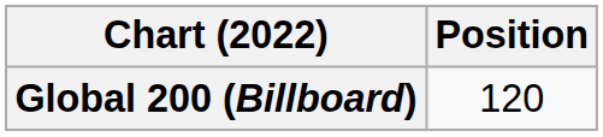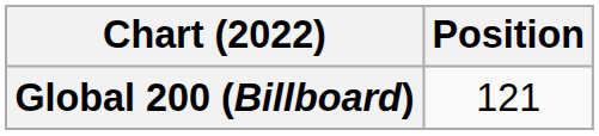Global 200 (Billboard) | Position: 120 -> 121
